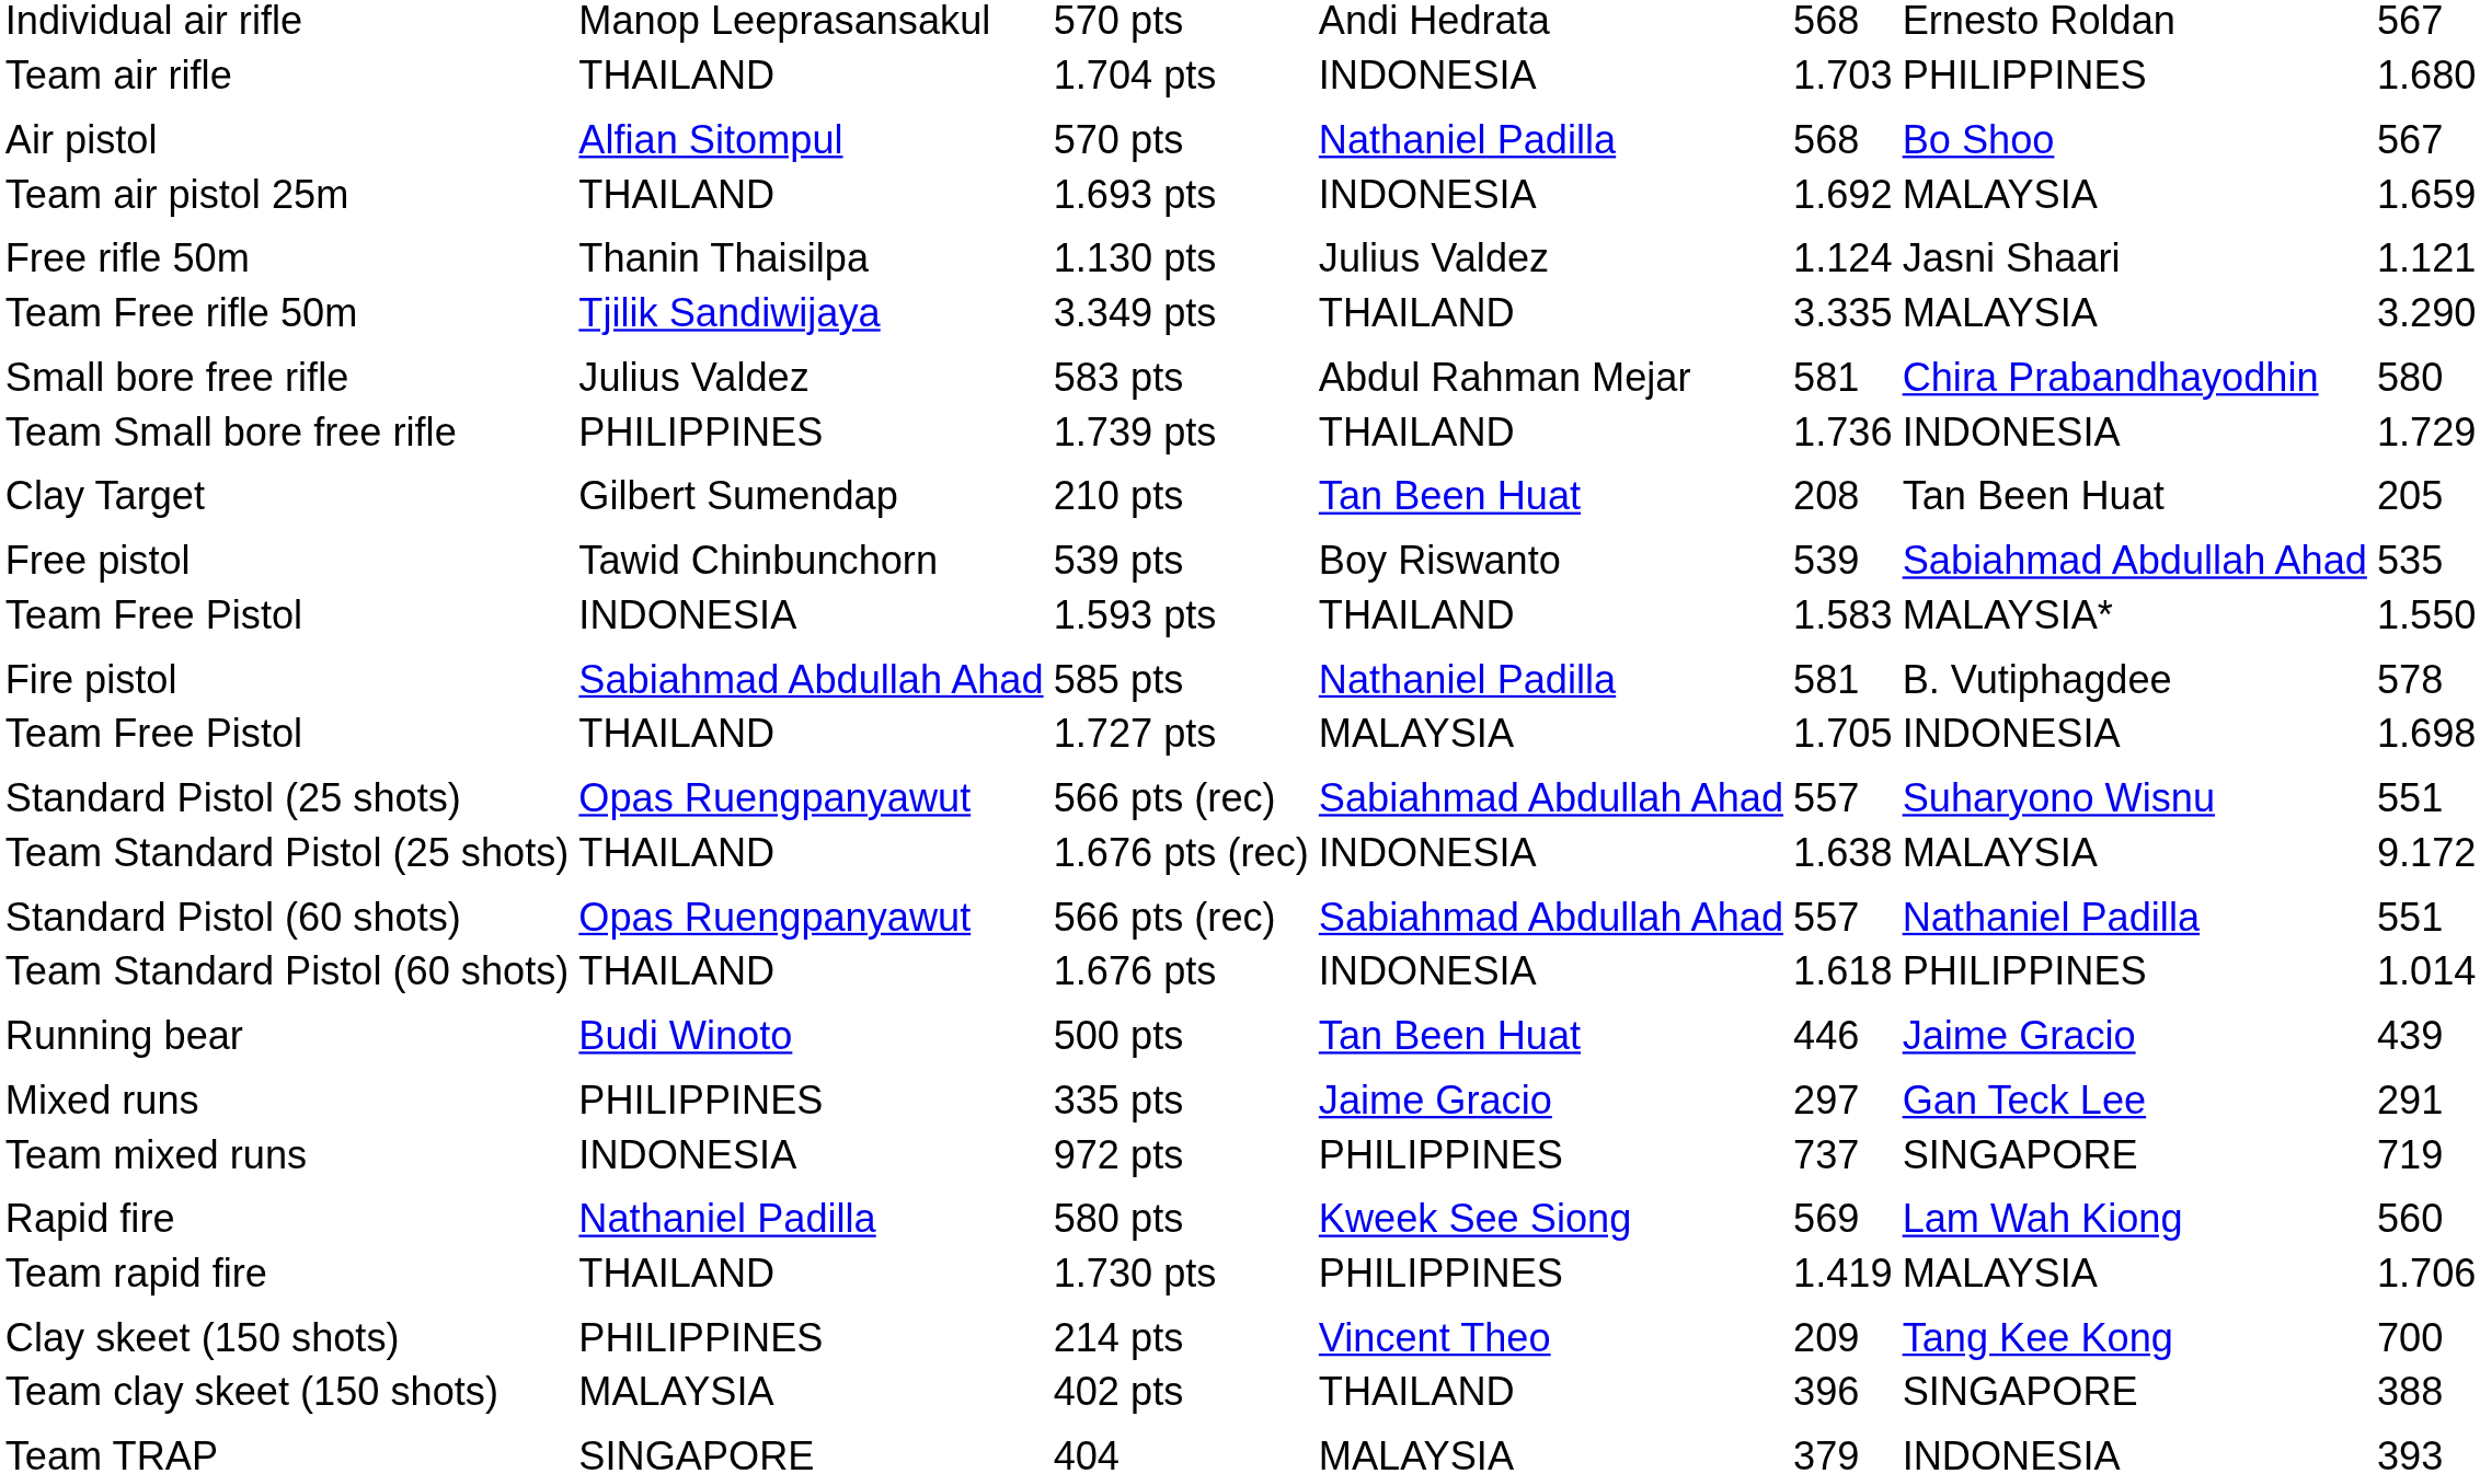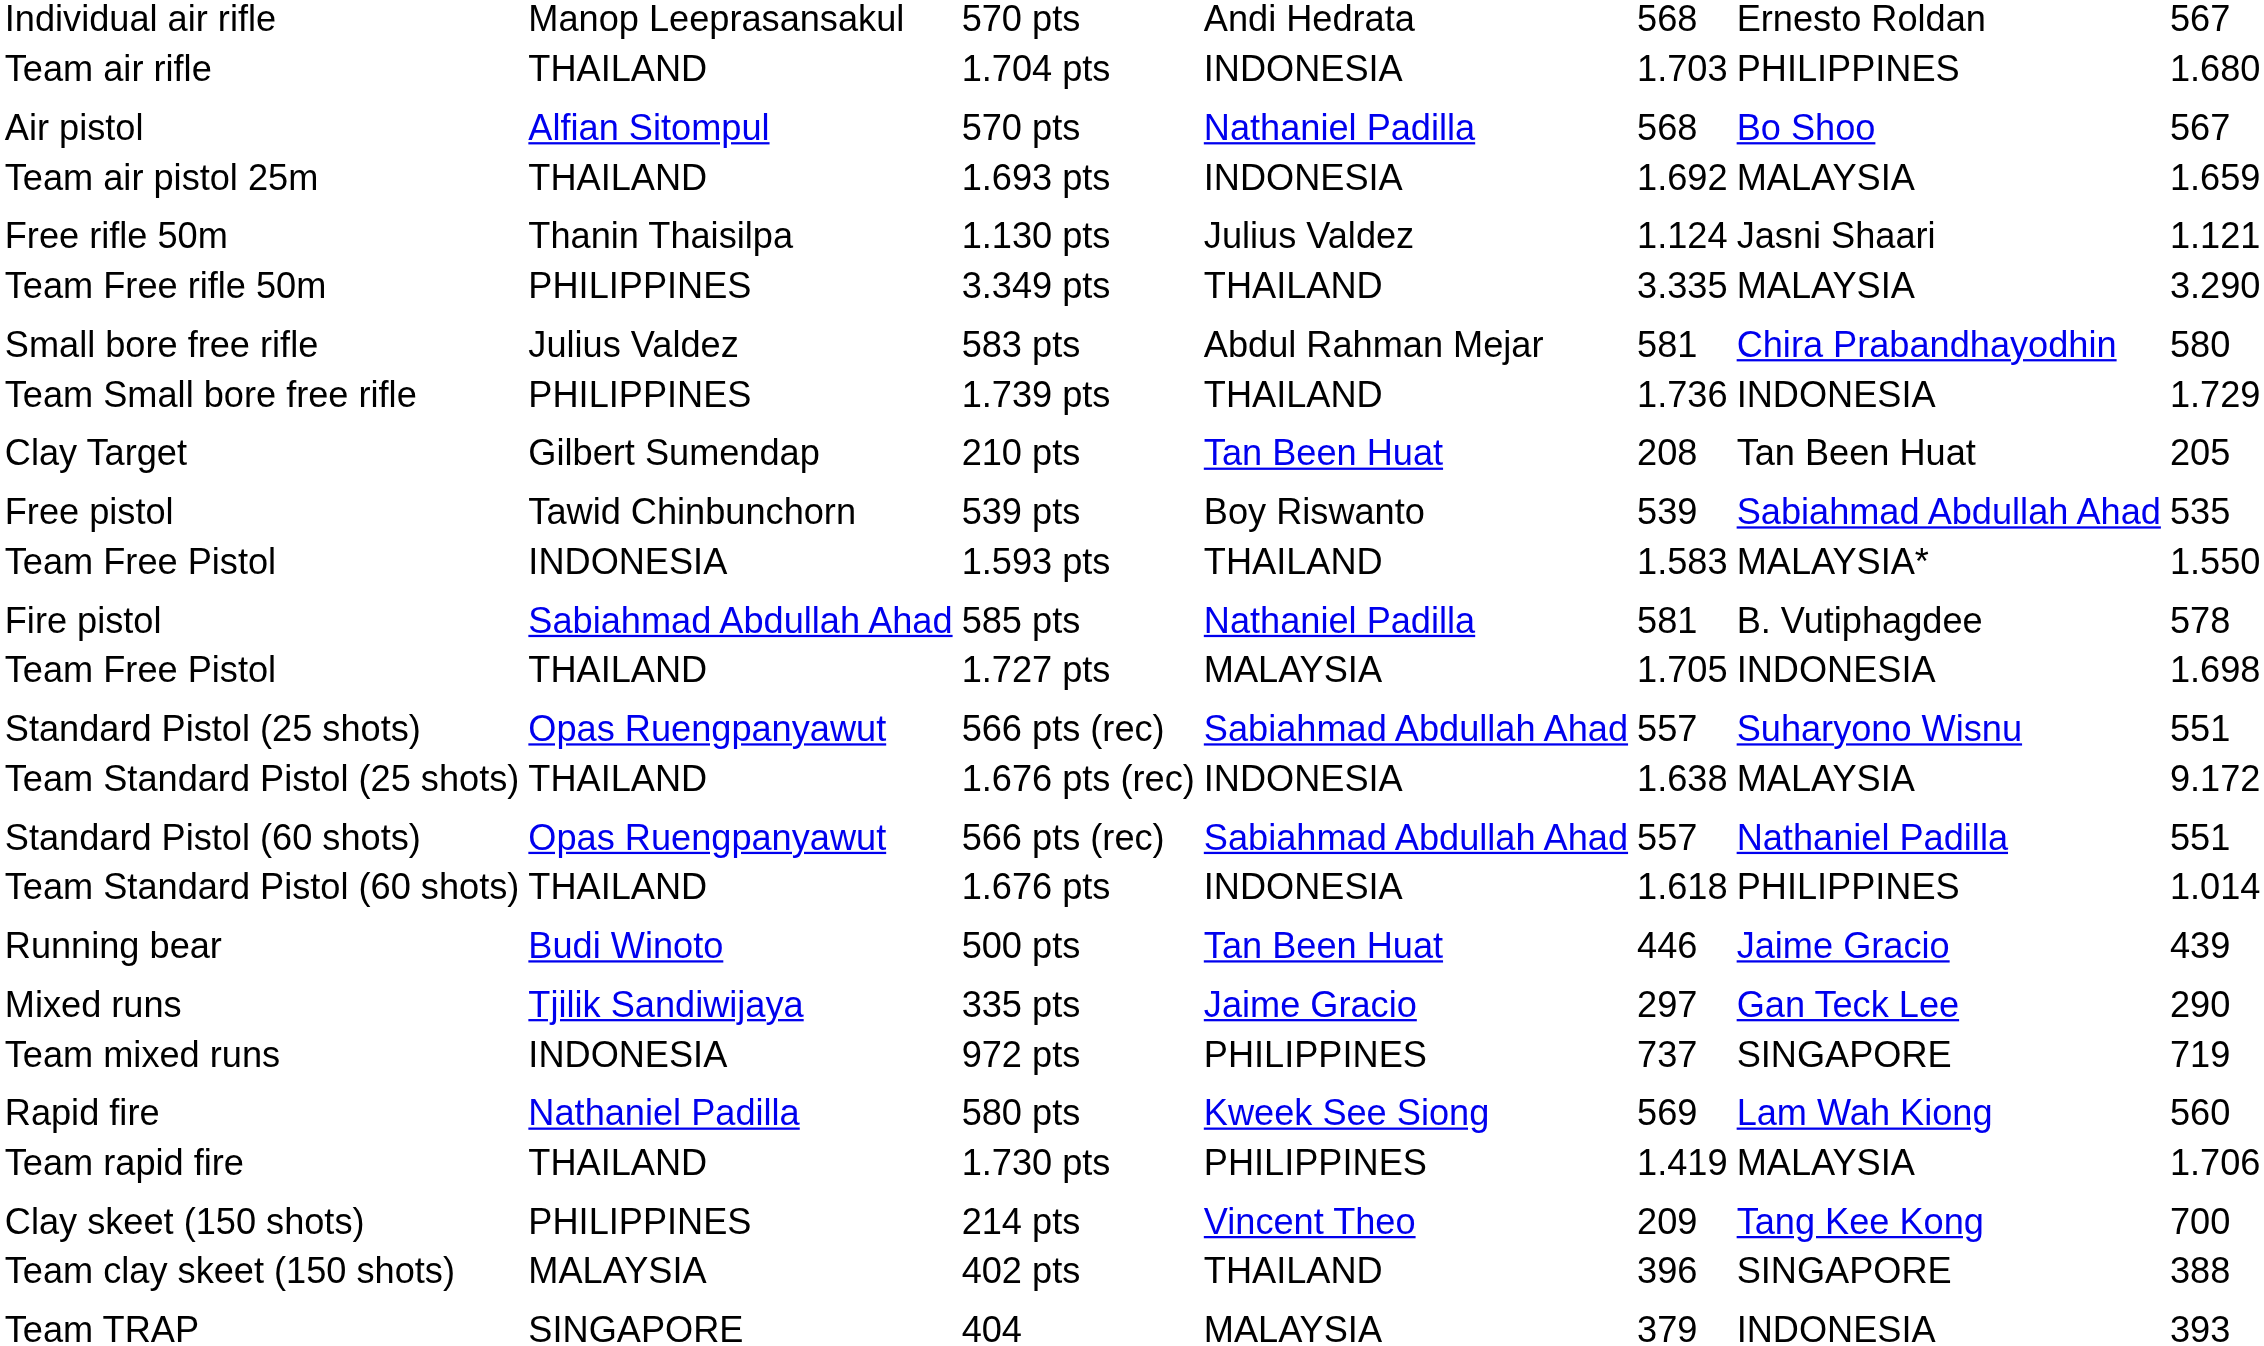Team Free rifle 50m | column 2: Tjilik Sandiwijaya -> PHILIPPINES
Mixed runs | column 2: PHILIPPINES -> Tjilik Sandiwijaya
Mixed runs | column 7: 291 -> 290
